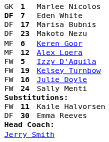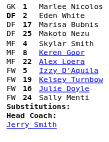Eden White | column 2: 7 -> 2
Makoto Nezu | column 2: 23 -> 25
+ row: MF | 4 | Skylar Smith
Keren Goor | column 2: 6 -> 8
Alex Loera | column 2: 12 -> 22
- row: FW | 11 | Kaile Halvorsen
- row: DF | 30 | Emma Reeves
